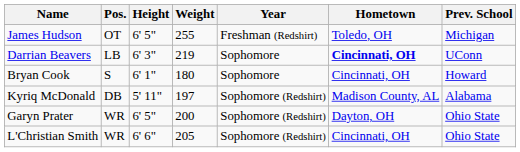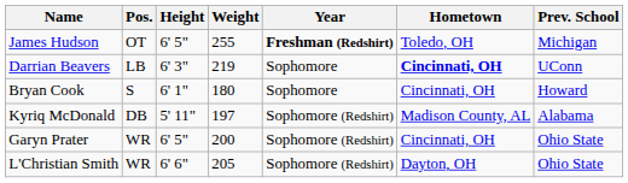James Hudson | Year: normal -> bold
Garyn Prater | Hometown: Dayton, OH -> Cincinnati, OH
L'Christian Smith | Hometown: Cincinnati, OH -> Dayton, OH
